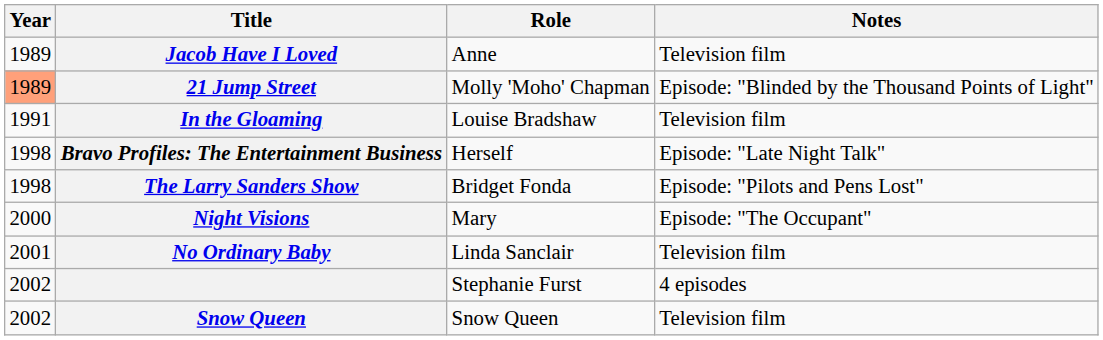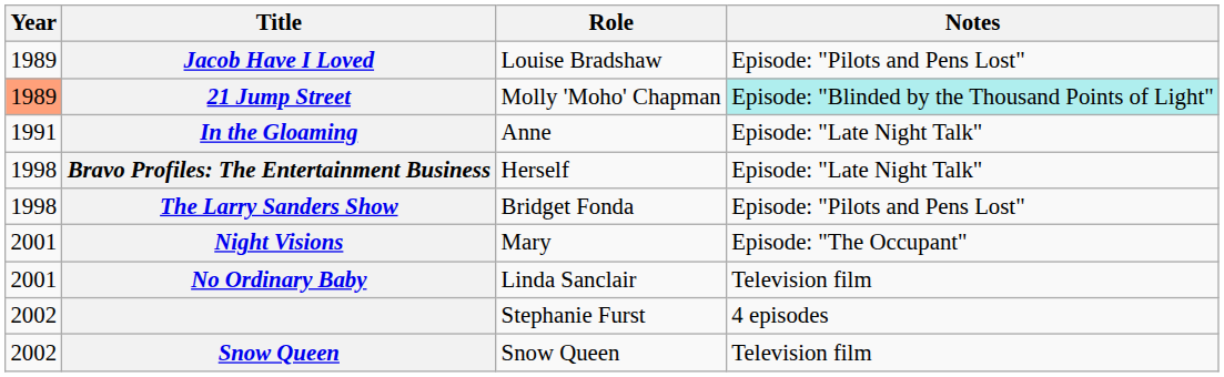Jacob Have I Loved | Role: Anne -> Louise Bradshaw
Jacob Have I Loved | Notes: Television film -> Episode: "Pilots and Pens Lost"
21 Jump Street | Notes: no background -> paleturquoise background
In the Gloaming | Role: Louise Bradshaw -> Anne
In the Gloaming | Notes: Television film -> Episode: "Late Night Talk"
Night Visions | Year: 2000 -> 2001
